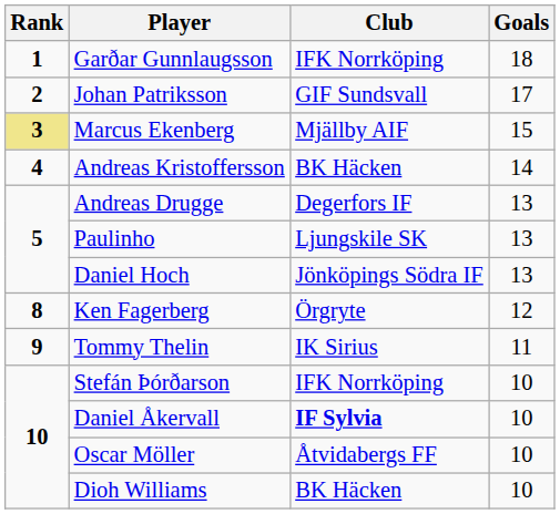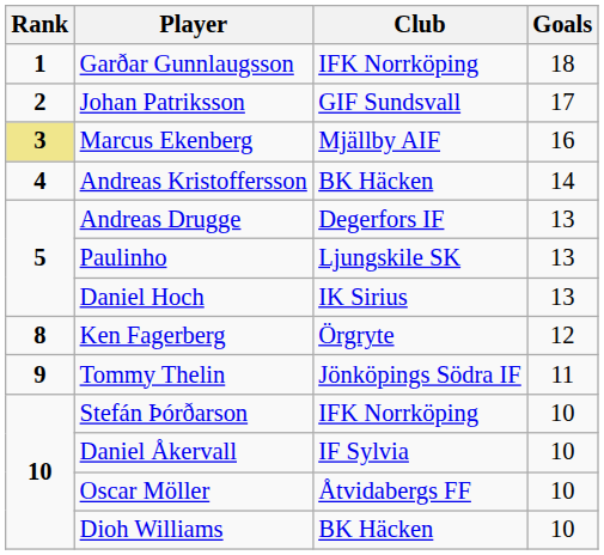Marcus Ekenberg | Goals: 15 -> 16
Daniel Hoch | Club: Jönköpings Södra IF -> IK Sirius
Tommy Thelin | Club: IK Sirius -> Jönköpings Södra IF
Daniel Åkervall | Club: bold -> normal
